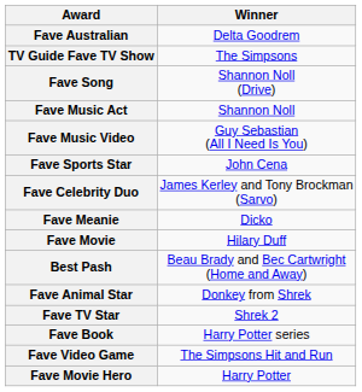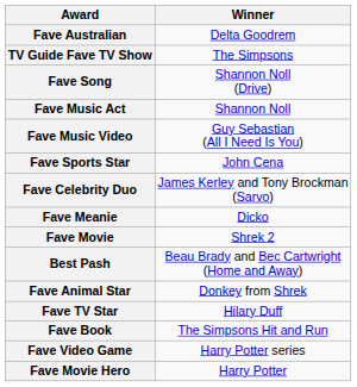Fave Movie | Winner: Hilary Duff -> Shrek 2
Fave TV Star | Winner: Shrek 2 -> Hilary Duff
Fave Book | Winner: Harry Potter series -> The Simpsons Hit and Run
Fave Video Game | Winner: The Simpsons Hit and Run -> Harry Potter series
